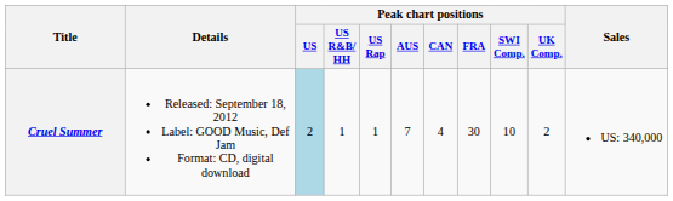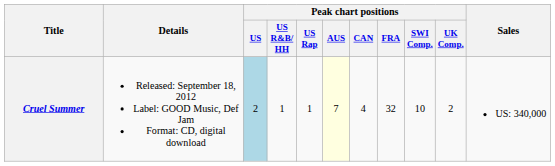Cruel Summer | Peak chart positions / AUS: no background -> lightyellow background
Cruel Summer | Peak chart positions / FRA: 30 -> 32
